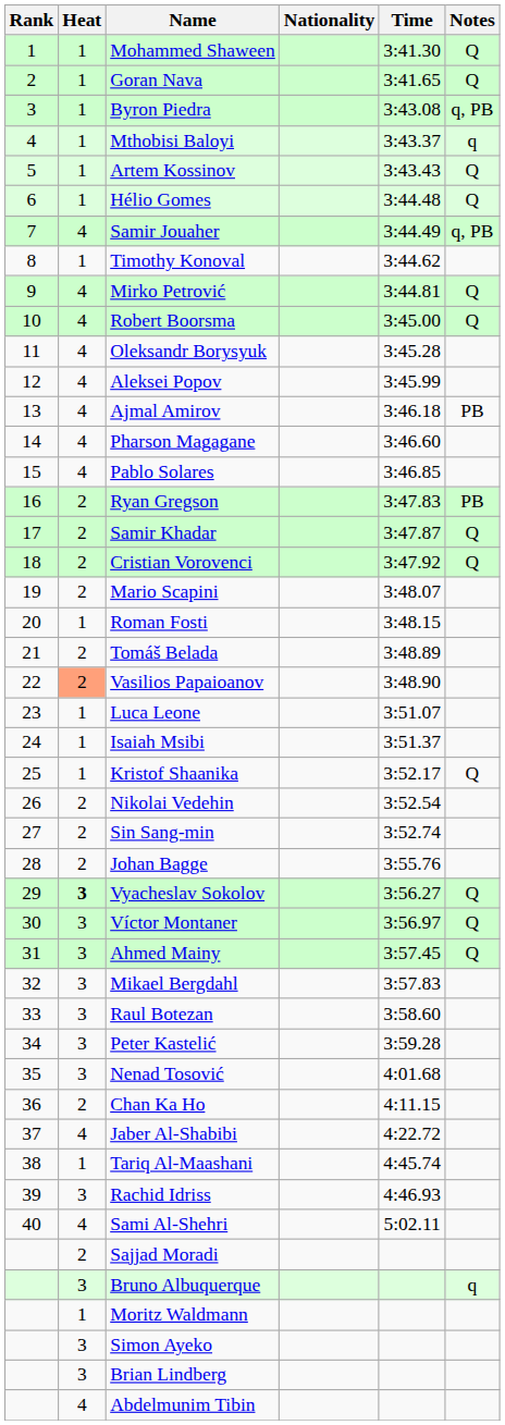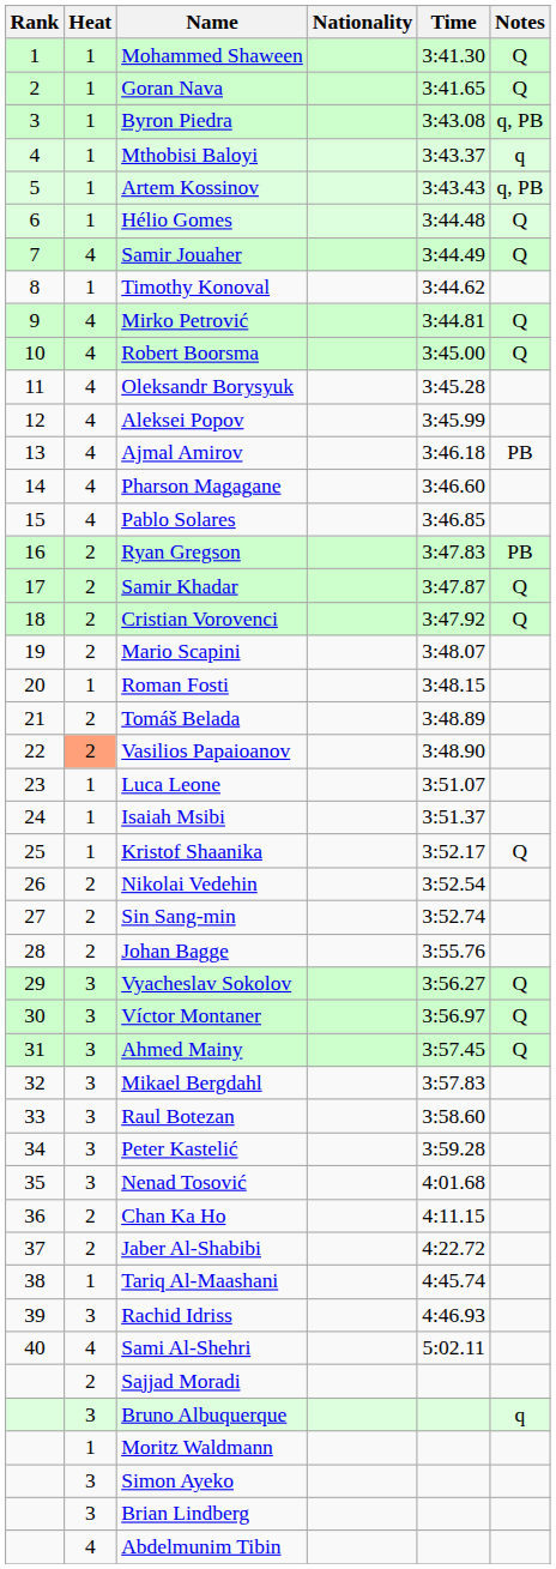Artem Kossinov | Notes: Q -> q, PB
Samir Jouaher | Notes: q, PB -> Q
Vyacheslav Sokolov | Heat: bold -> normal
Jaber Al-Shabibi | Heat: 4 -> 2
